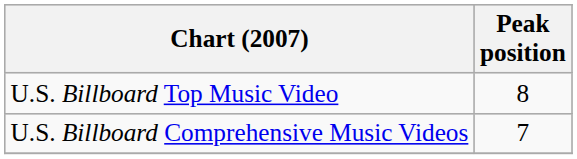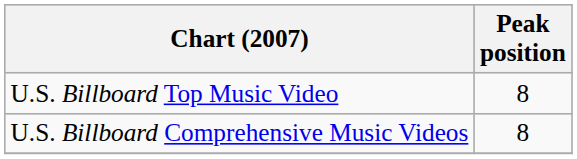U.S. Billboard Comprehensive Music Videos | Peak position: 7 -> 8
